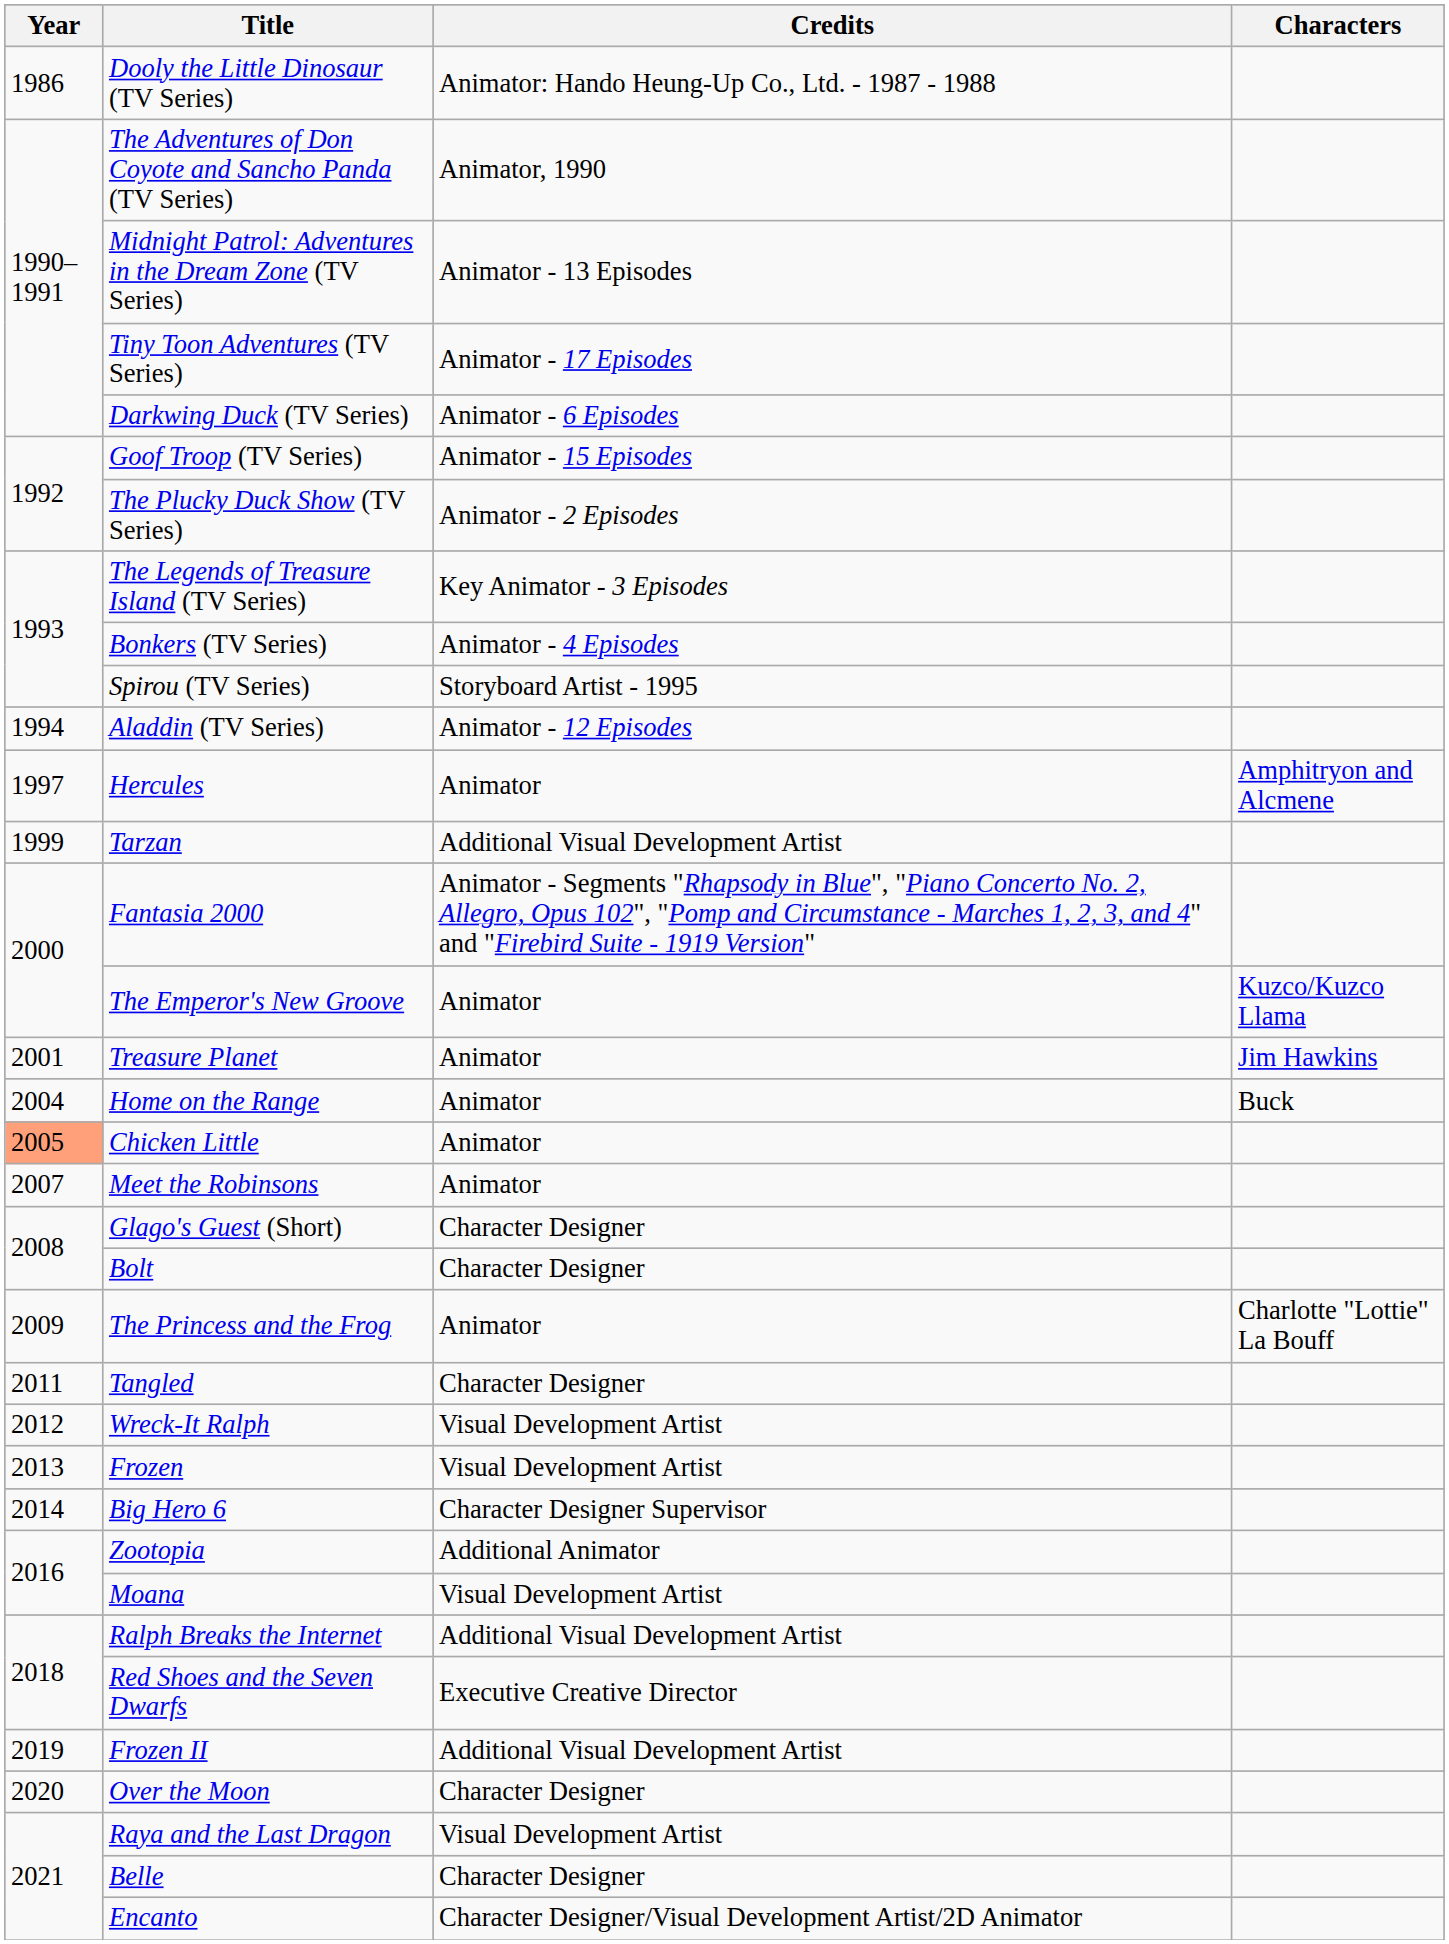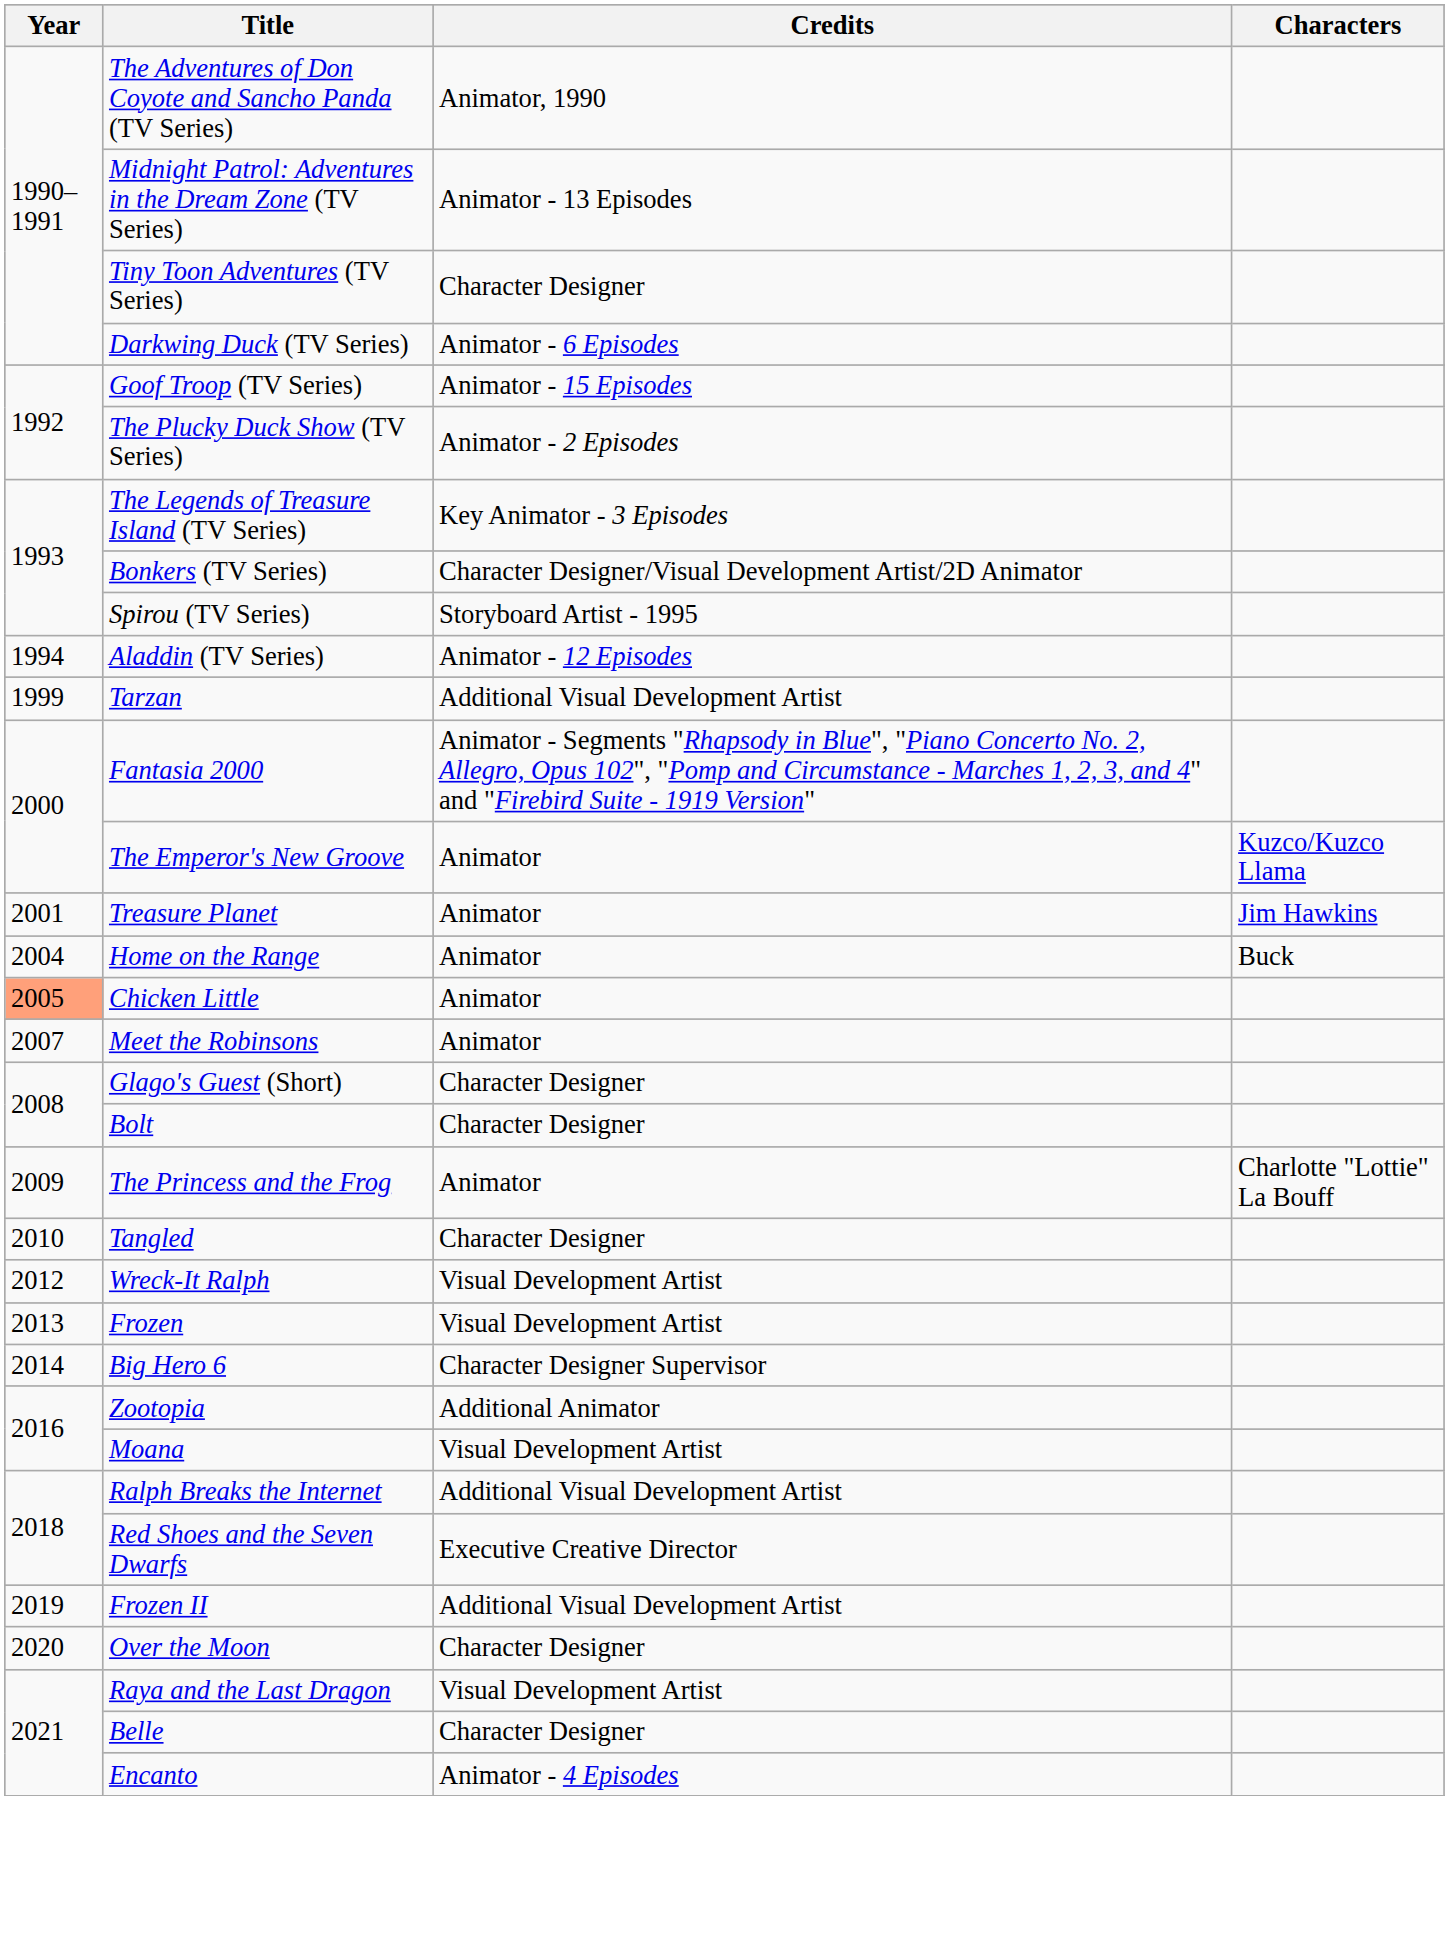- row: 1986 | Dooly the Little Dinosaur (TV Series) | Animator: Hando Heung-Up Co., Ltd. - 1987 - 1988
Tiny Toon Adventures (TV Series) | Credits: Animator - 17 Episodes -> Character Designer
Bonkers (TV Series) | Credits: Animator - 4 Episodes -> Character Designer/Visual Development Artist/2D Animator
- row: 1997 | Hercules | Animator | Amphitryon and Alcmene
Tangled | Year: 2011 -> 2010
Encanto | Credits: Character Designer/Visual Development Artist/2D Animator -> Animator - 4 Episodes
